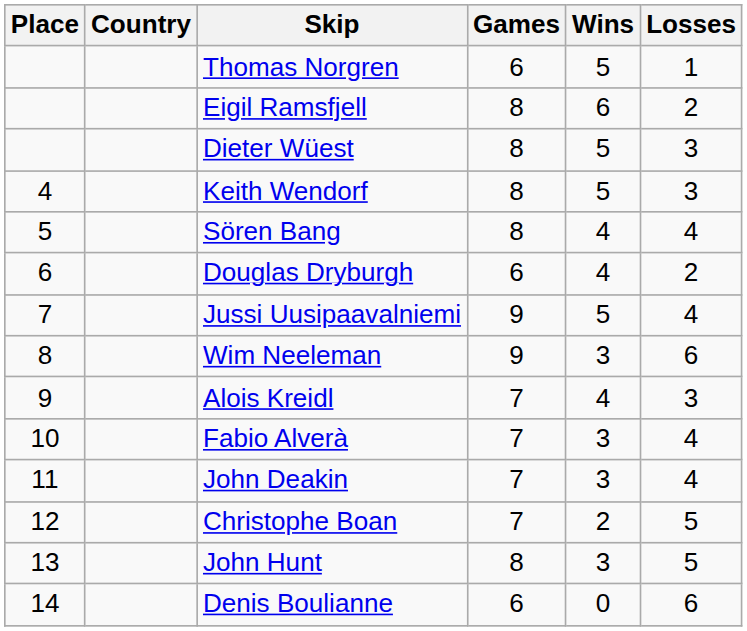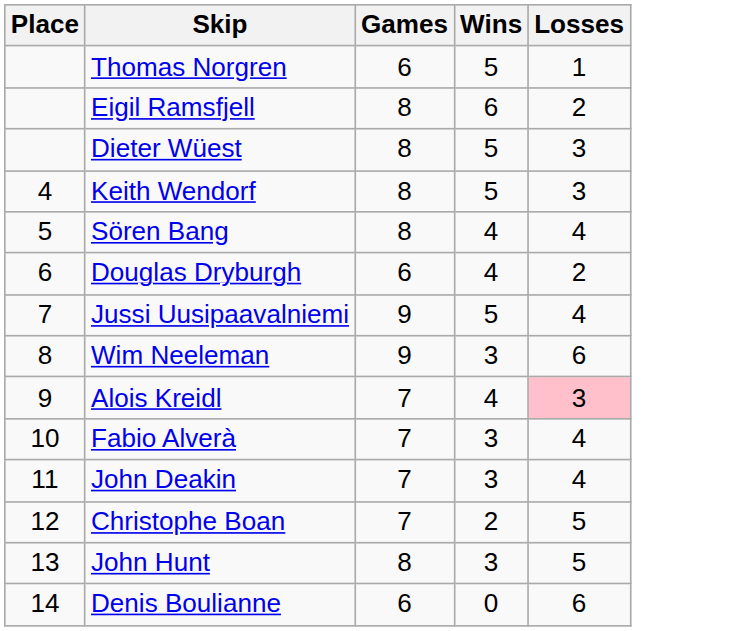- column: Country
Alois Kreidl | Losses: no background -> pink background
